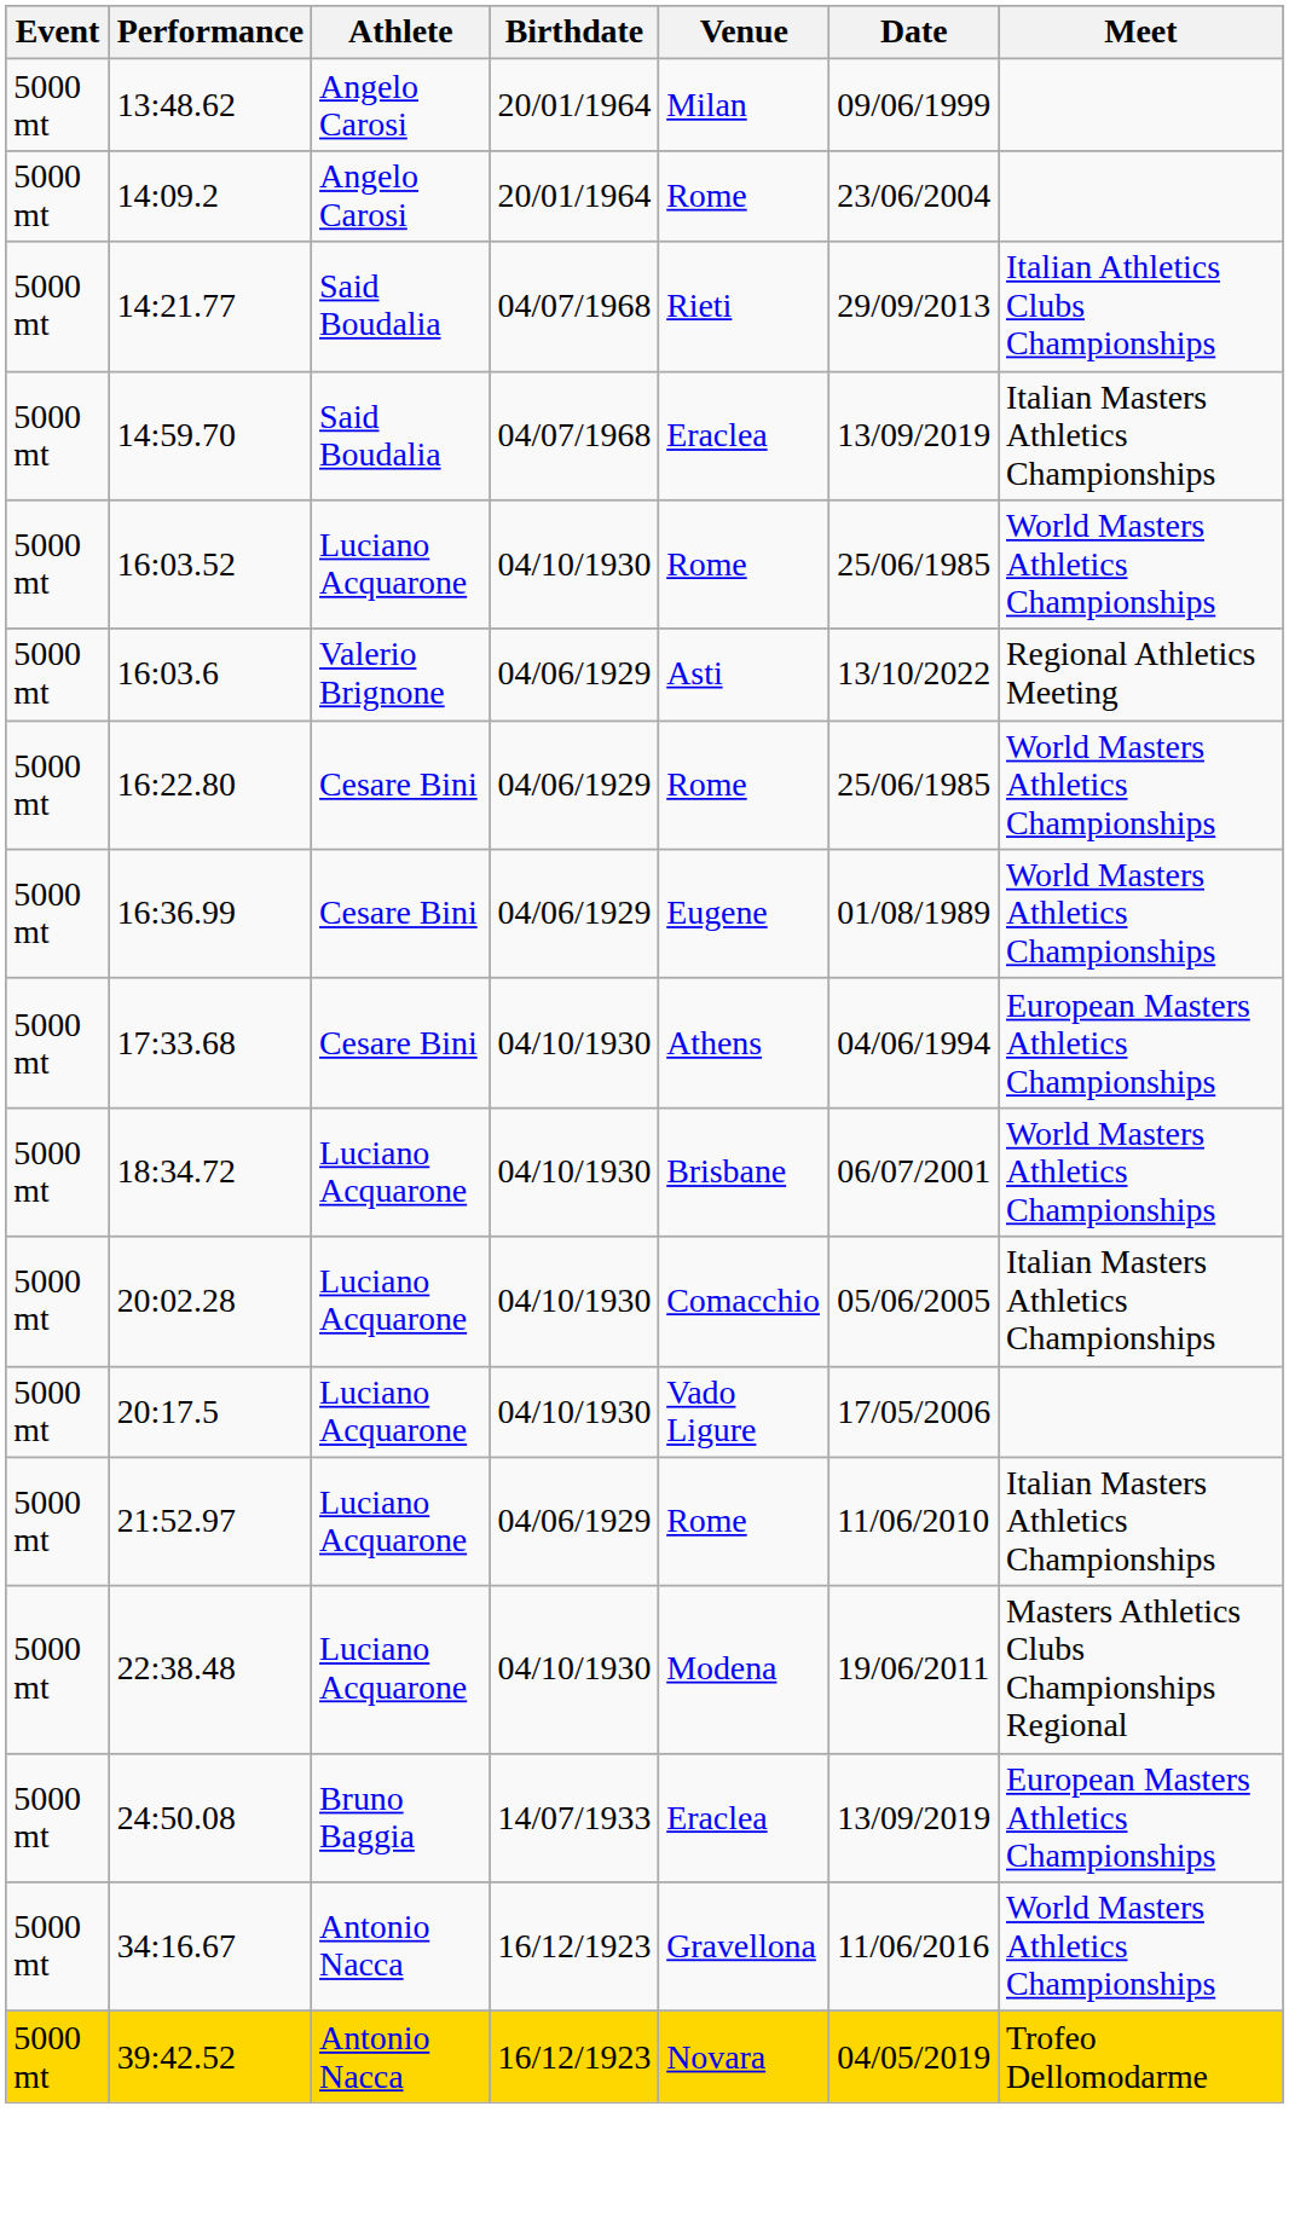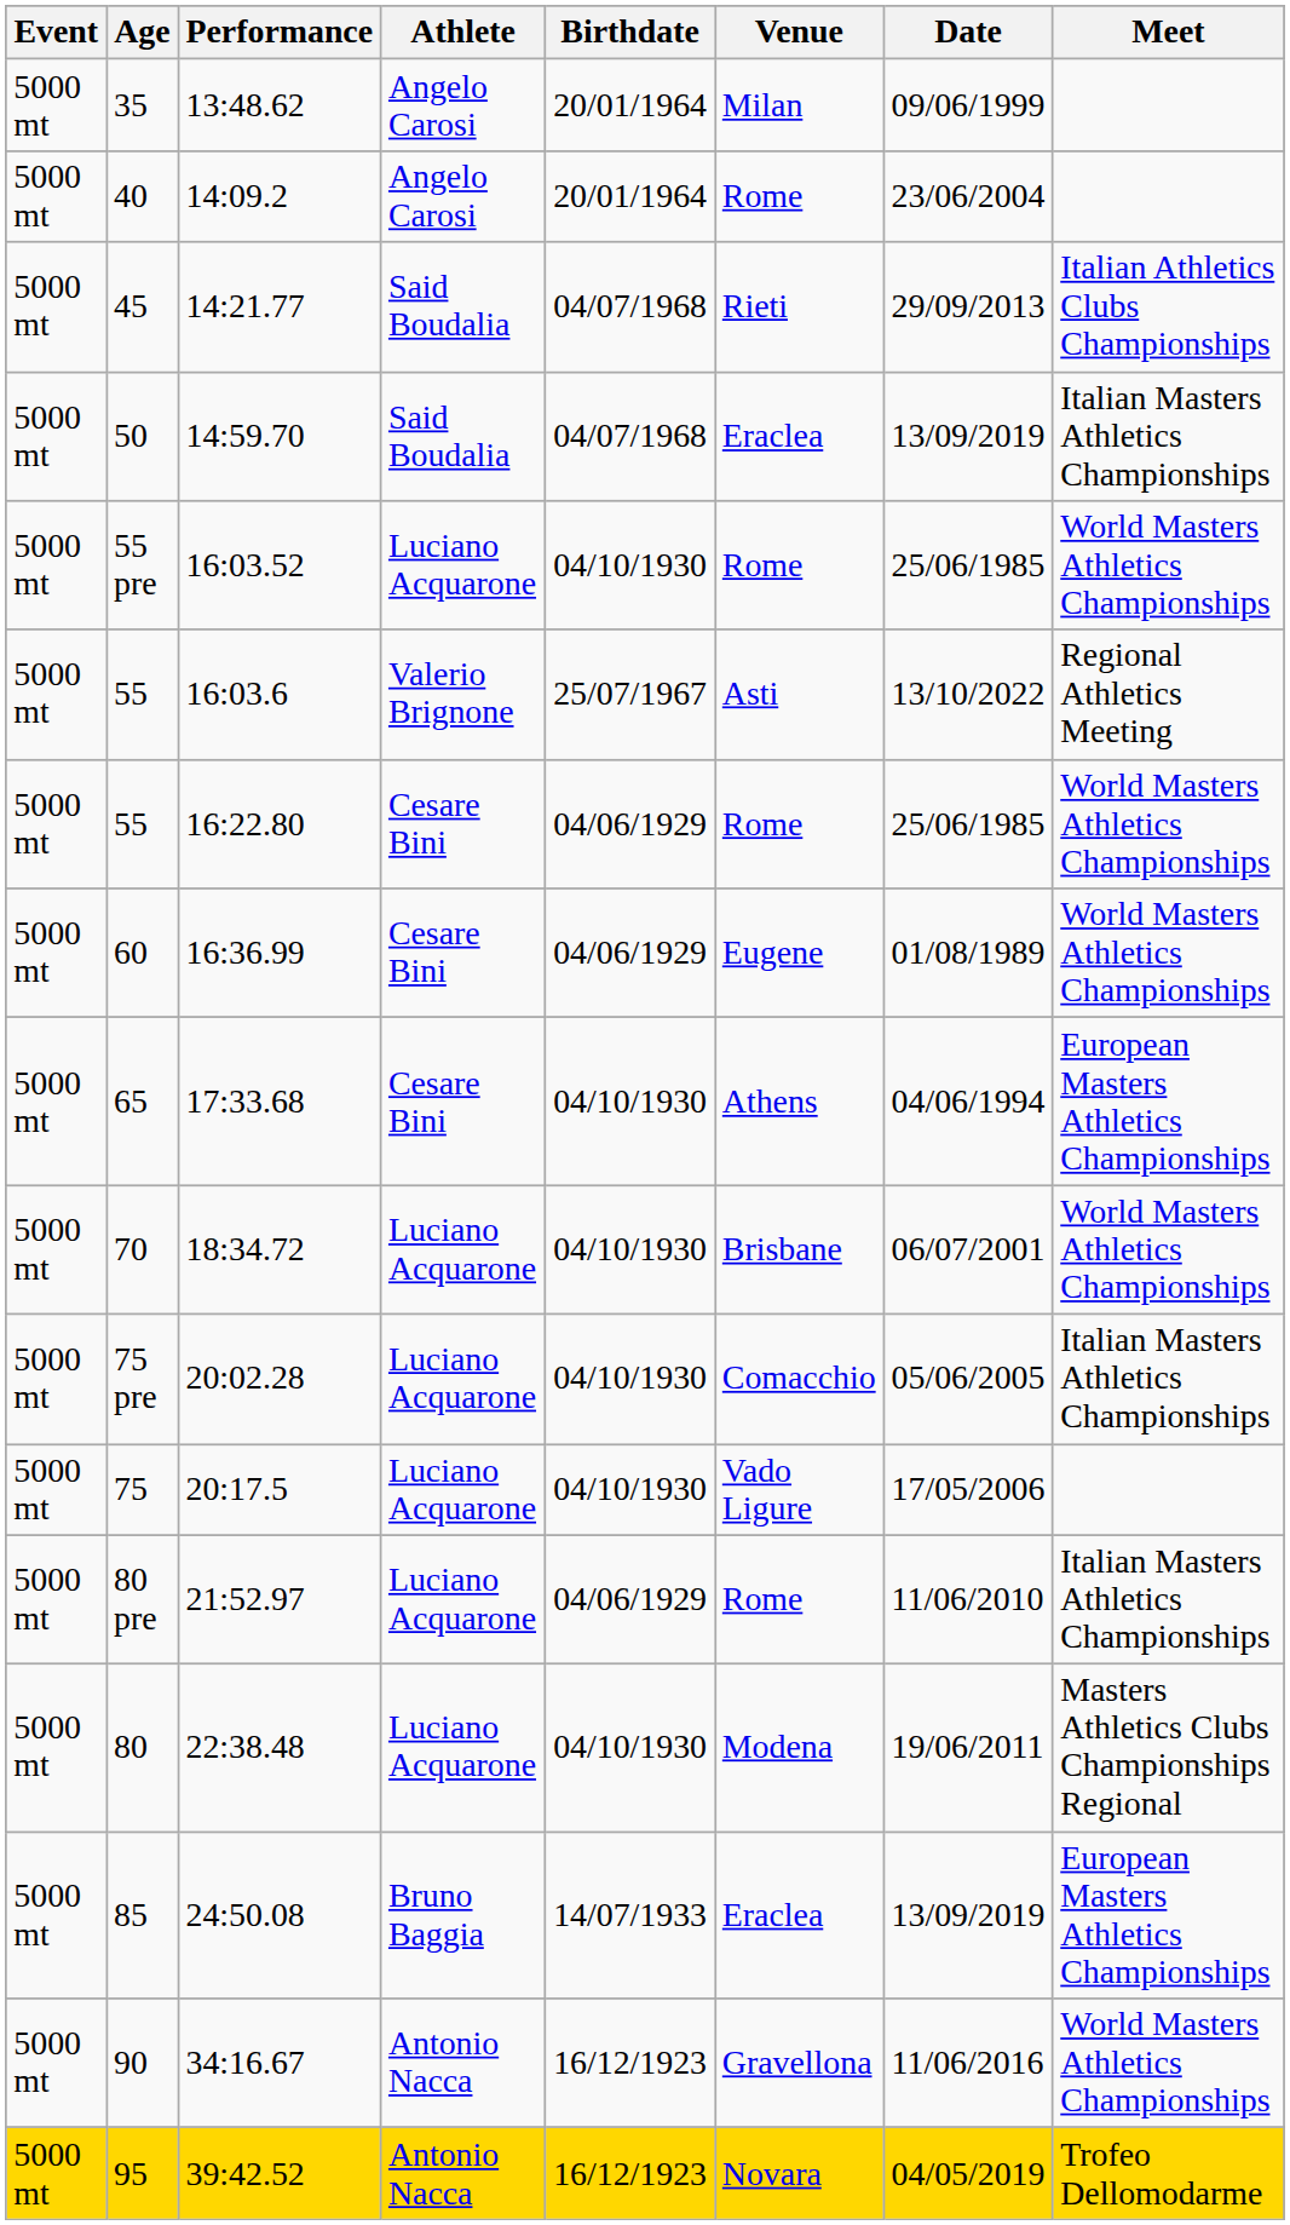+ column: Age | 35 | 40 | 45 | 50 | 55 pre | 55 | 55 | 60 | 65 | 70 | 75 pre | 75 | 80 pre | 80 | 85 | 90 | 95
16:03.6 | Birthdate: 04/06/1929 -> 25/07/1967
